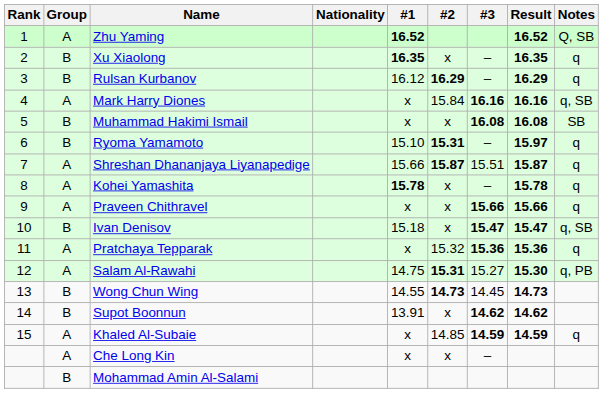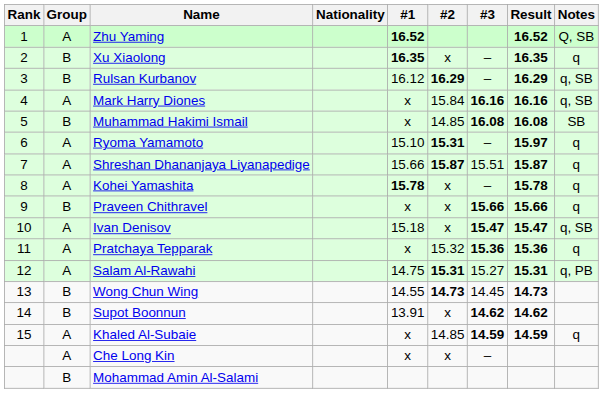Rulsan Kurbanov | Notes: q -> q, SB
Muhammad Hakimi Ismail | #2: x -> 14.85
Ryoma Yamamoto | Group: B -> A
Praveen Chithravel | Group: A -> B
Ivan Denisov | Group: B -> A
Salam Al-Rawahi | Result: 15.30 -> 15.31
